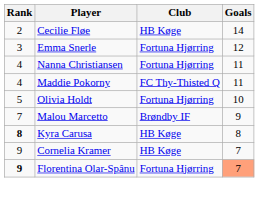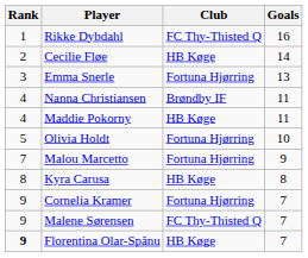+ row: 1 | Rikke Dybdahl | FC Thy-Thisted Q | 16
Emma Snerle | Goals: 12 -> 13
Nanna Christiansen | Club: Fortuna Hjørring -> Brøndby IF
Maddie Pokorny | Club: FC Thy-Thisted Q -> HB Køge
Malou Marcetto | Club: Brøndby IF -> Fortuna Hjørring
Kyra Carusa | Rank: bold -> normal
Cornelia Kramer | Club: HB Køge -> Fortuna Hjørring
+ row: 9 | Malene Sørensen | FC Thy-Thisted Q | 7
Florentina Olar-Spânu | Club: Fortuna Hjørring -> HB Køge
Florentina Olar-Spânu | Goals: lightsalmon background -> no background
